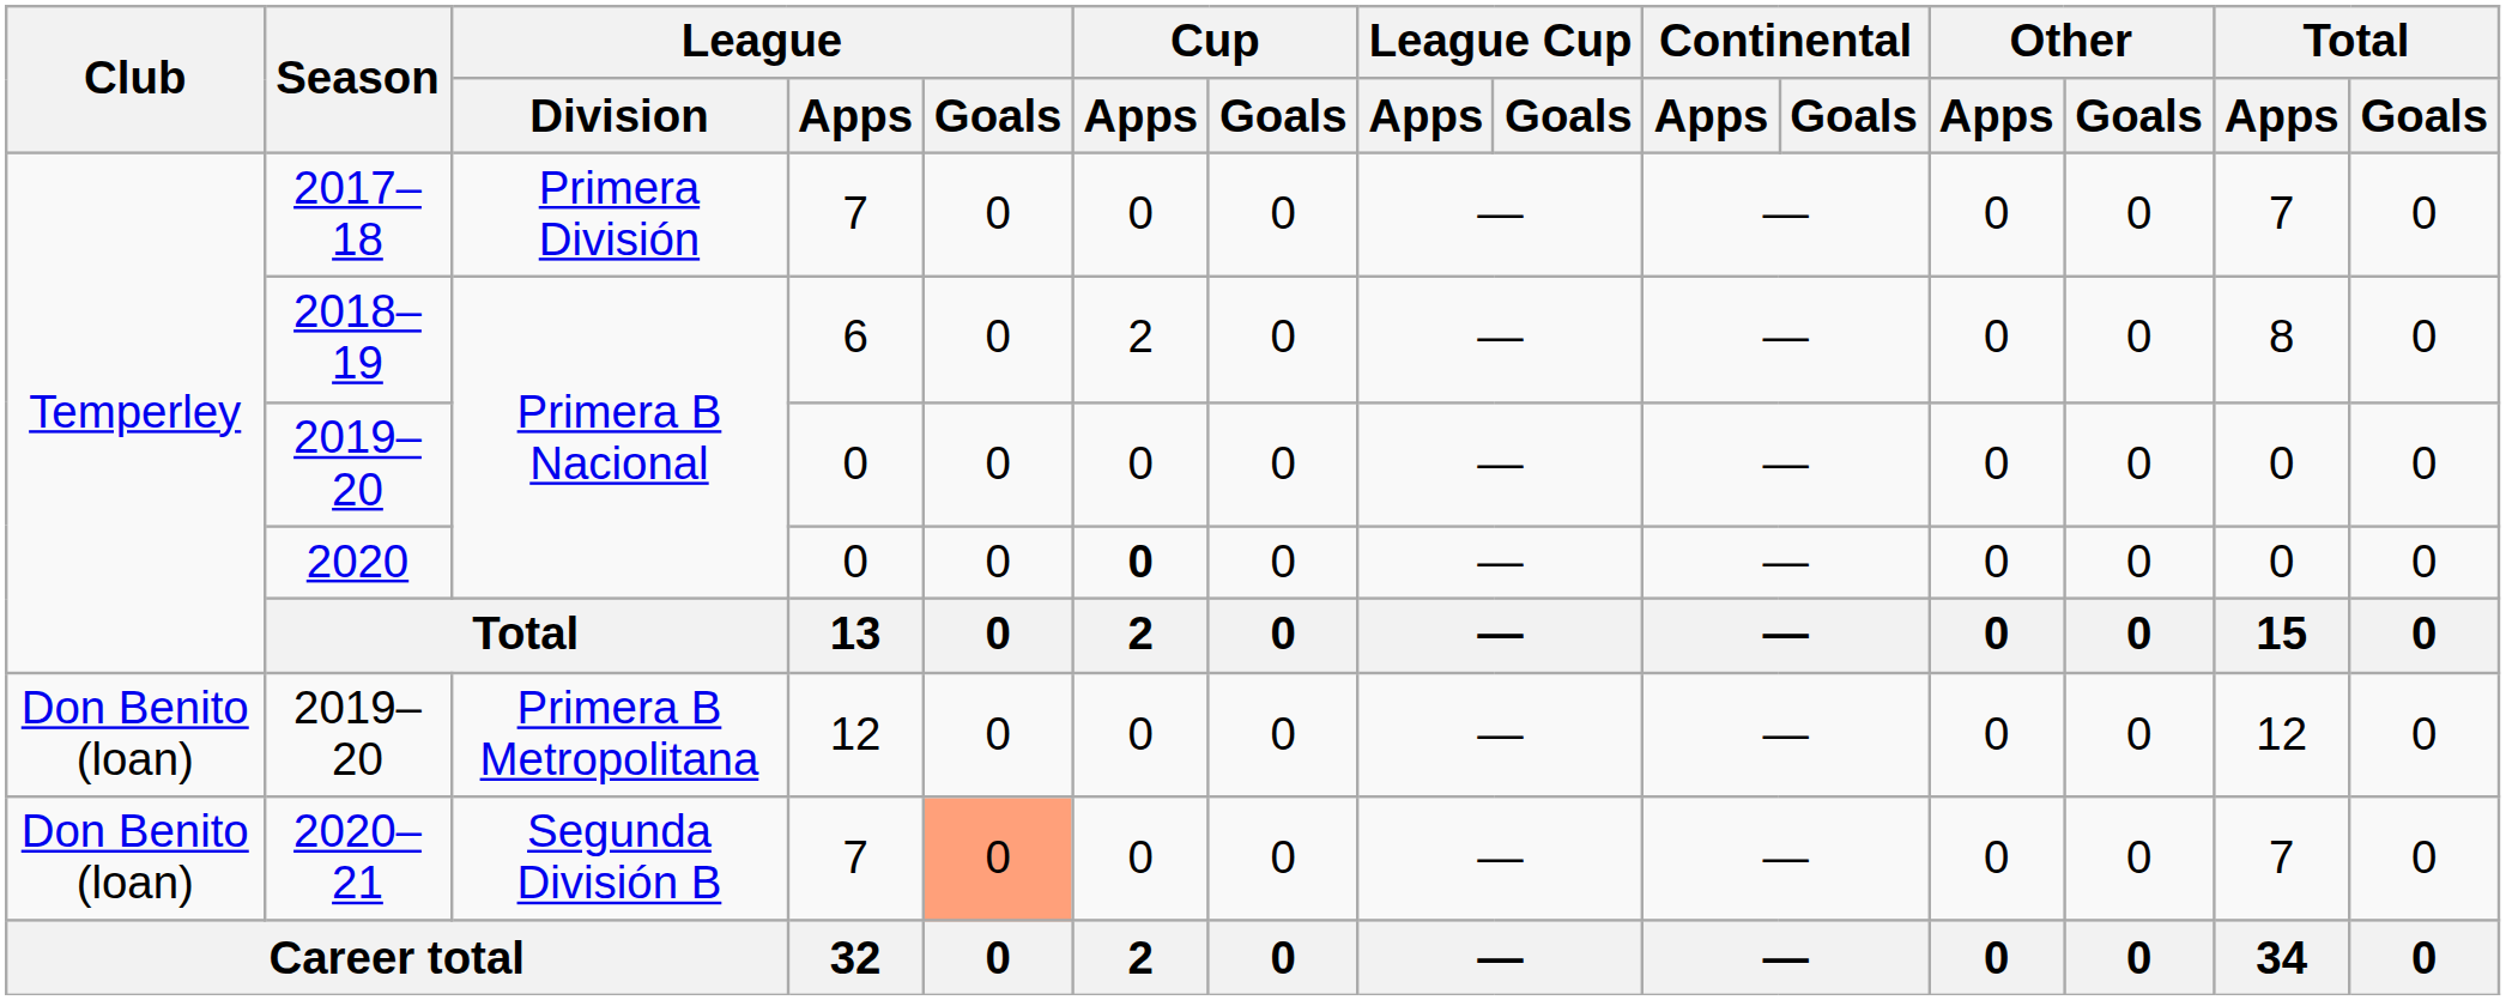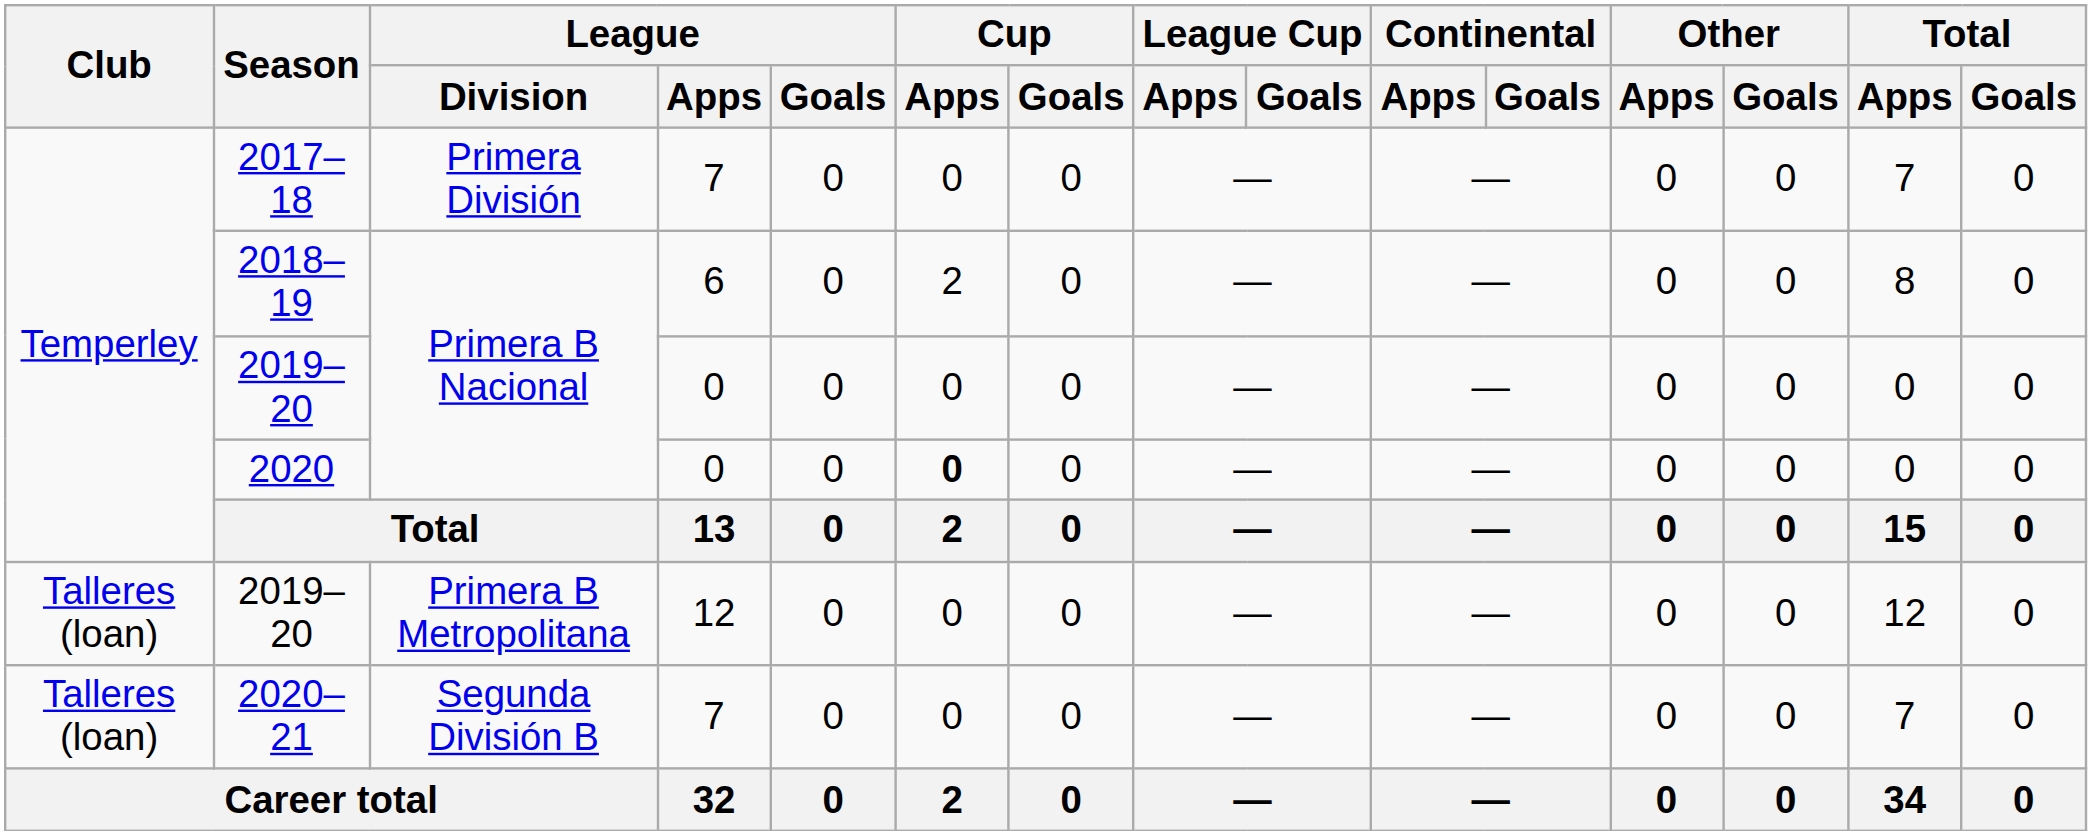2019–20 / Primera B Metropolitana | Club: Don Benito (loan) -> Talleres (loan)
2020–21 | Club: Don Benito (loan) -> Talleres (loan)
2020–21 | League / Goals: lightsalmon background -> no background
